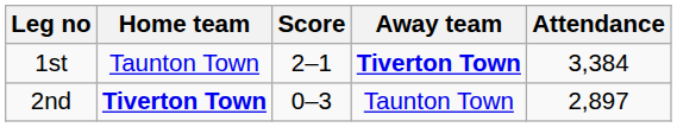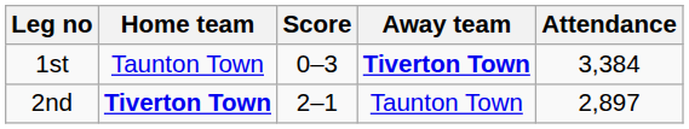1st | Score: 2–1 -> 0–3
2nd | Score: 0–3 -> 2–1
